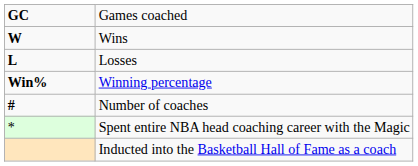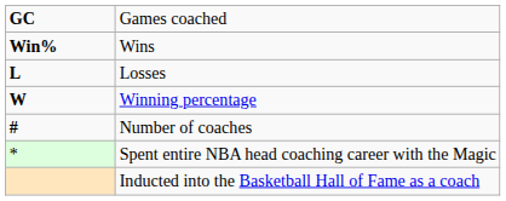Wins | column 1: W -> Win%
Winning percentage | column 1: Win% -> W
